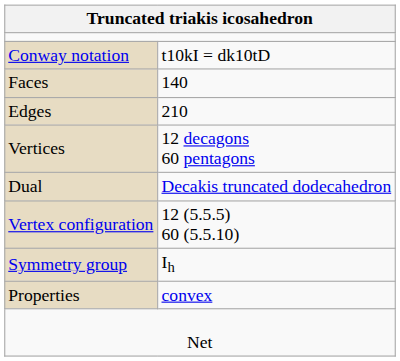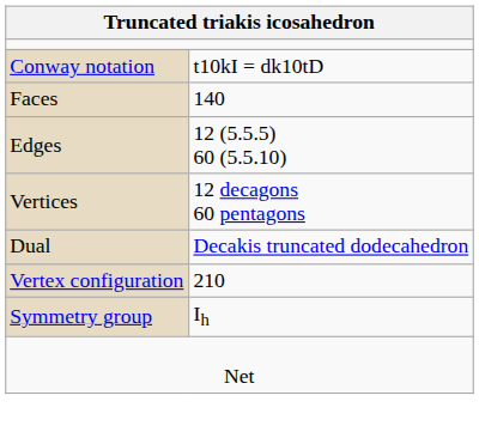Edges | column 2: 210 -> 12 (5.5.5) 60 (5.5.10)
Vertex configuration | column 2: 12 (5.5.5) 60 (5.5.10) -> 210
- row: Properties | convex
